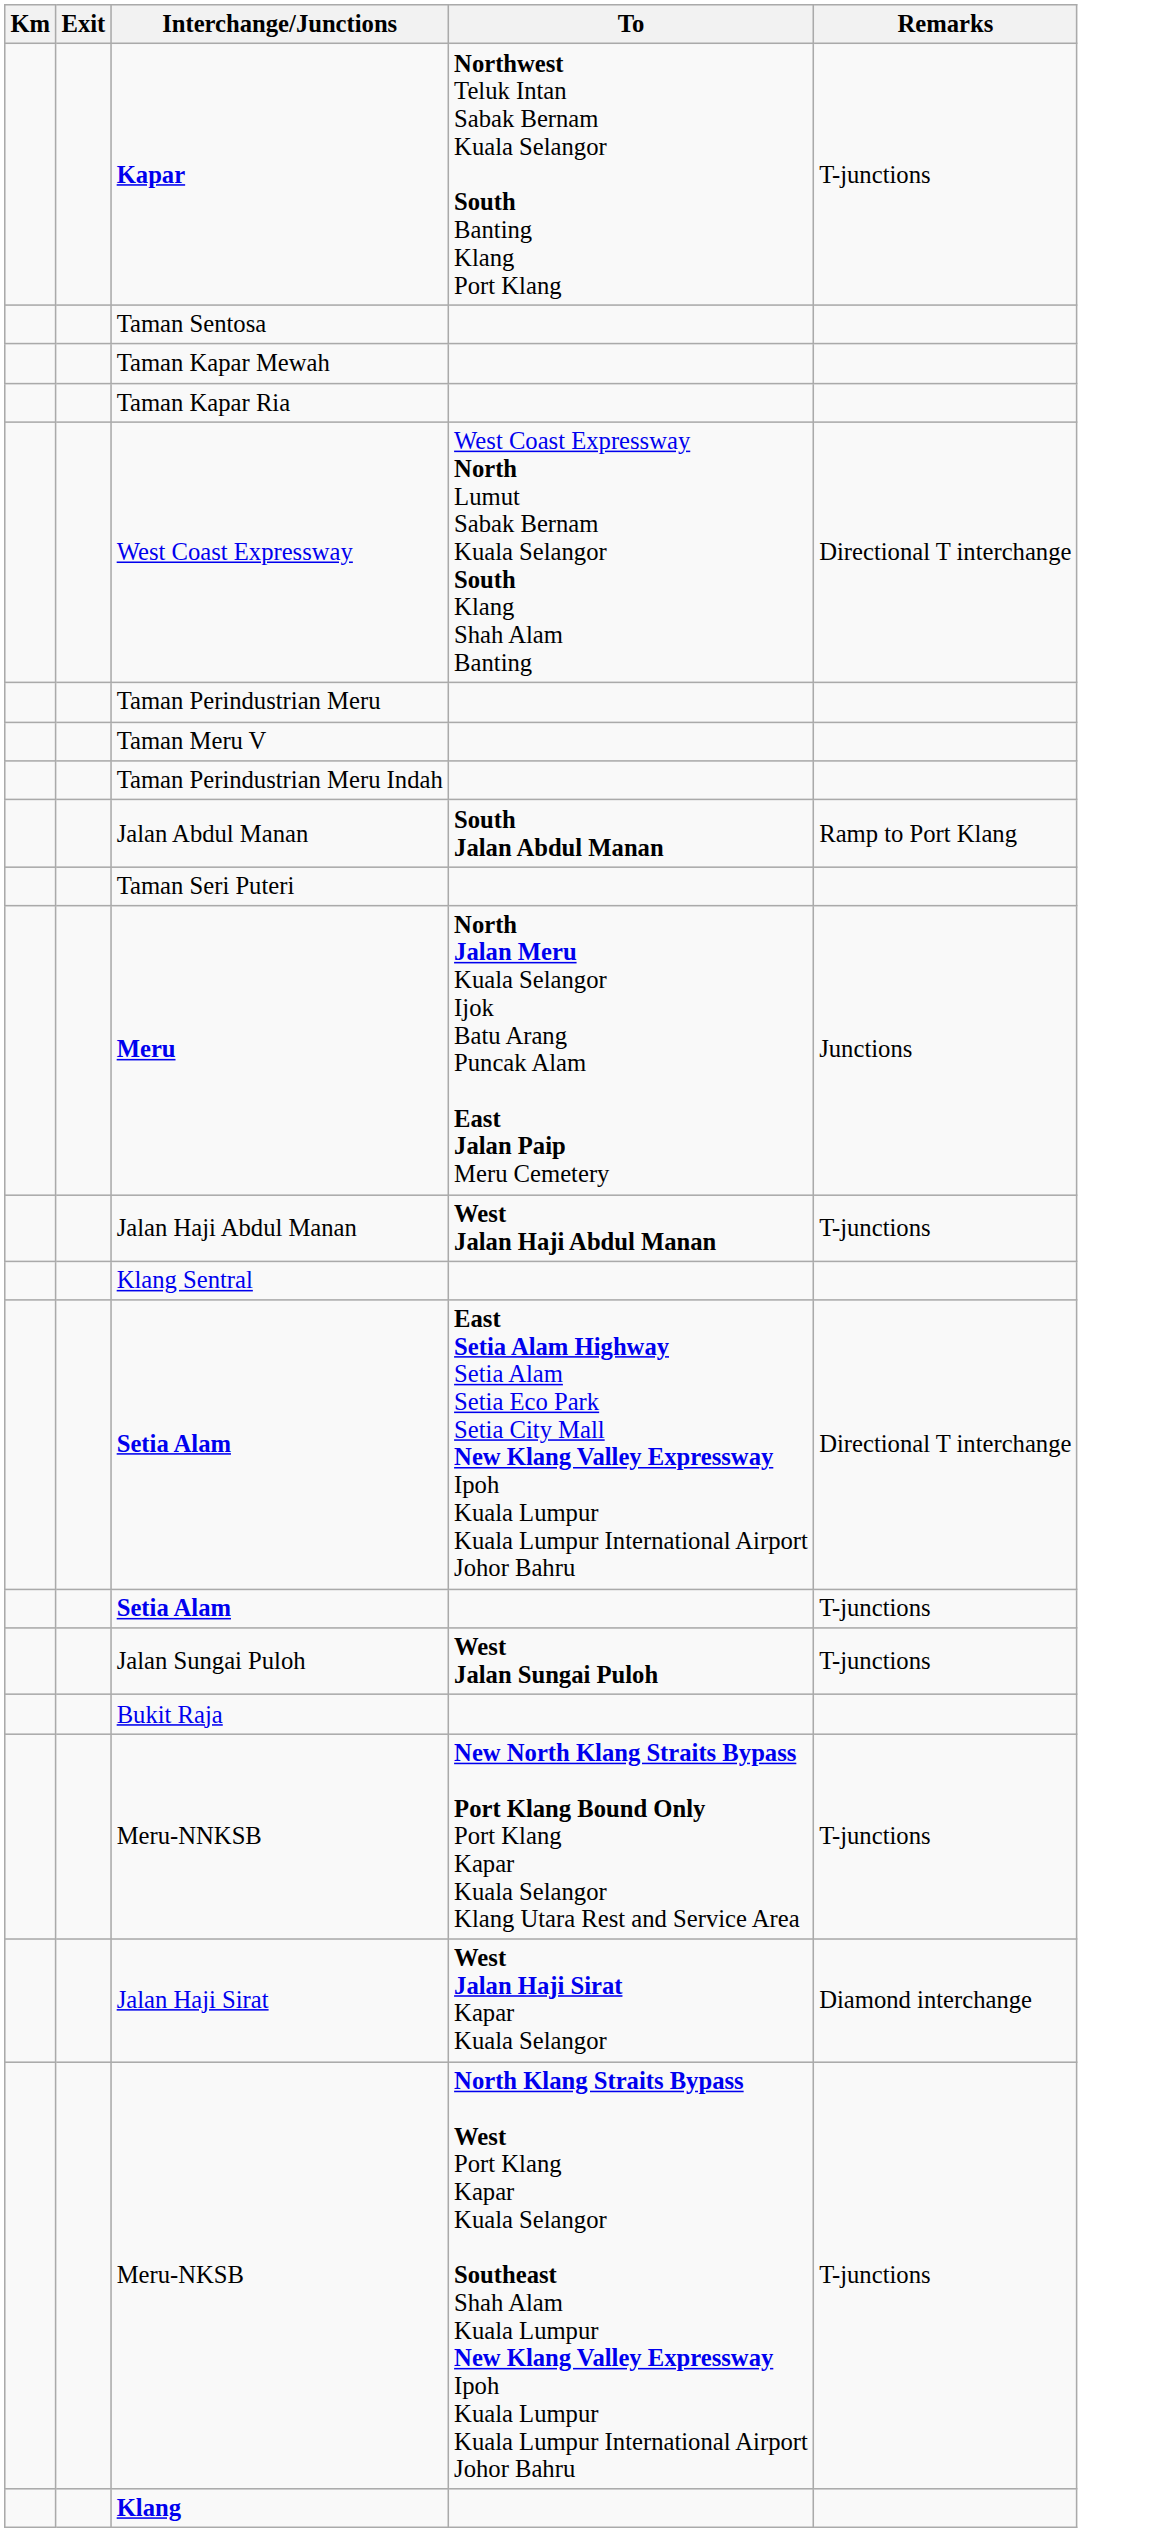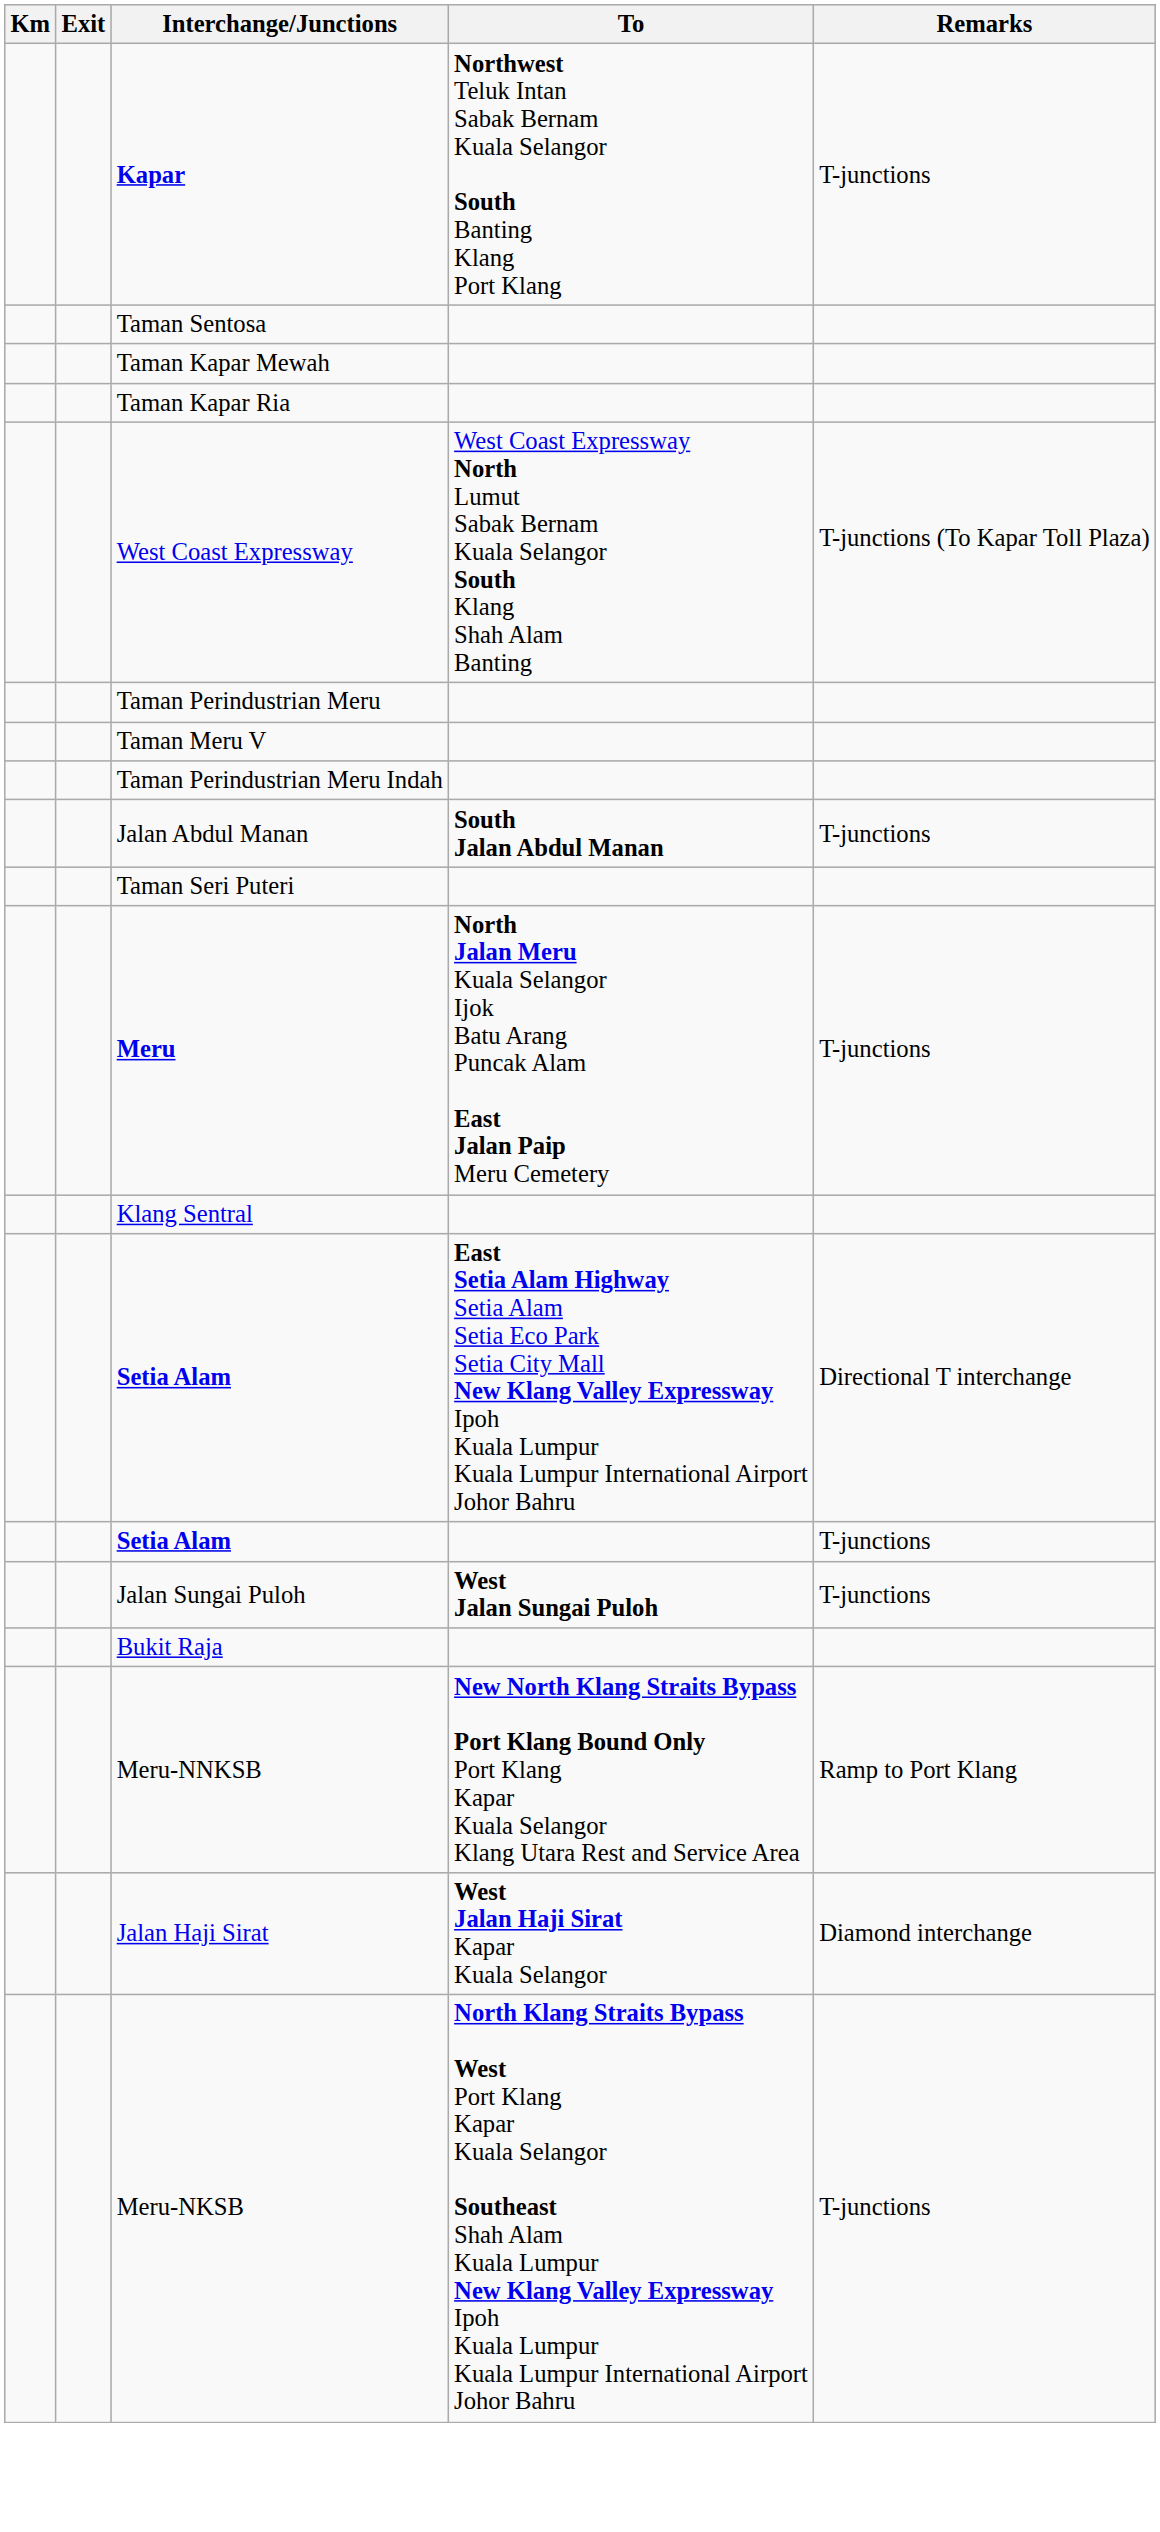West Coast Expressway | Remarks: Directional T interchange -> T-junctions (To Kapar Toll Plaza)
Jalan Abdul Manan | Remarks: Ramp to Port Klang -> T-junctions
Meru | Remarks: Junctions -> T-junctions
- row: Jalan Haji Abdul Manan | West Jalan Haji Abdul Manan | T-junctions
Meru-NNKSB | Remarks: T-junctions -> Ramp to Port Klang
- row: Klang
